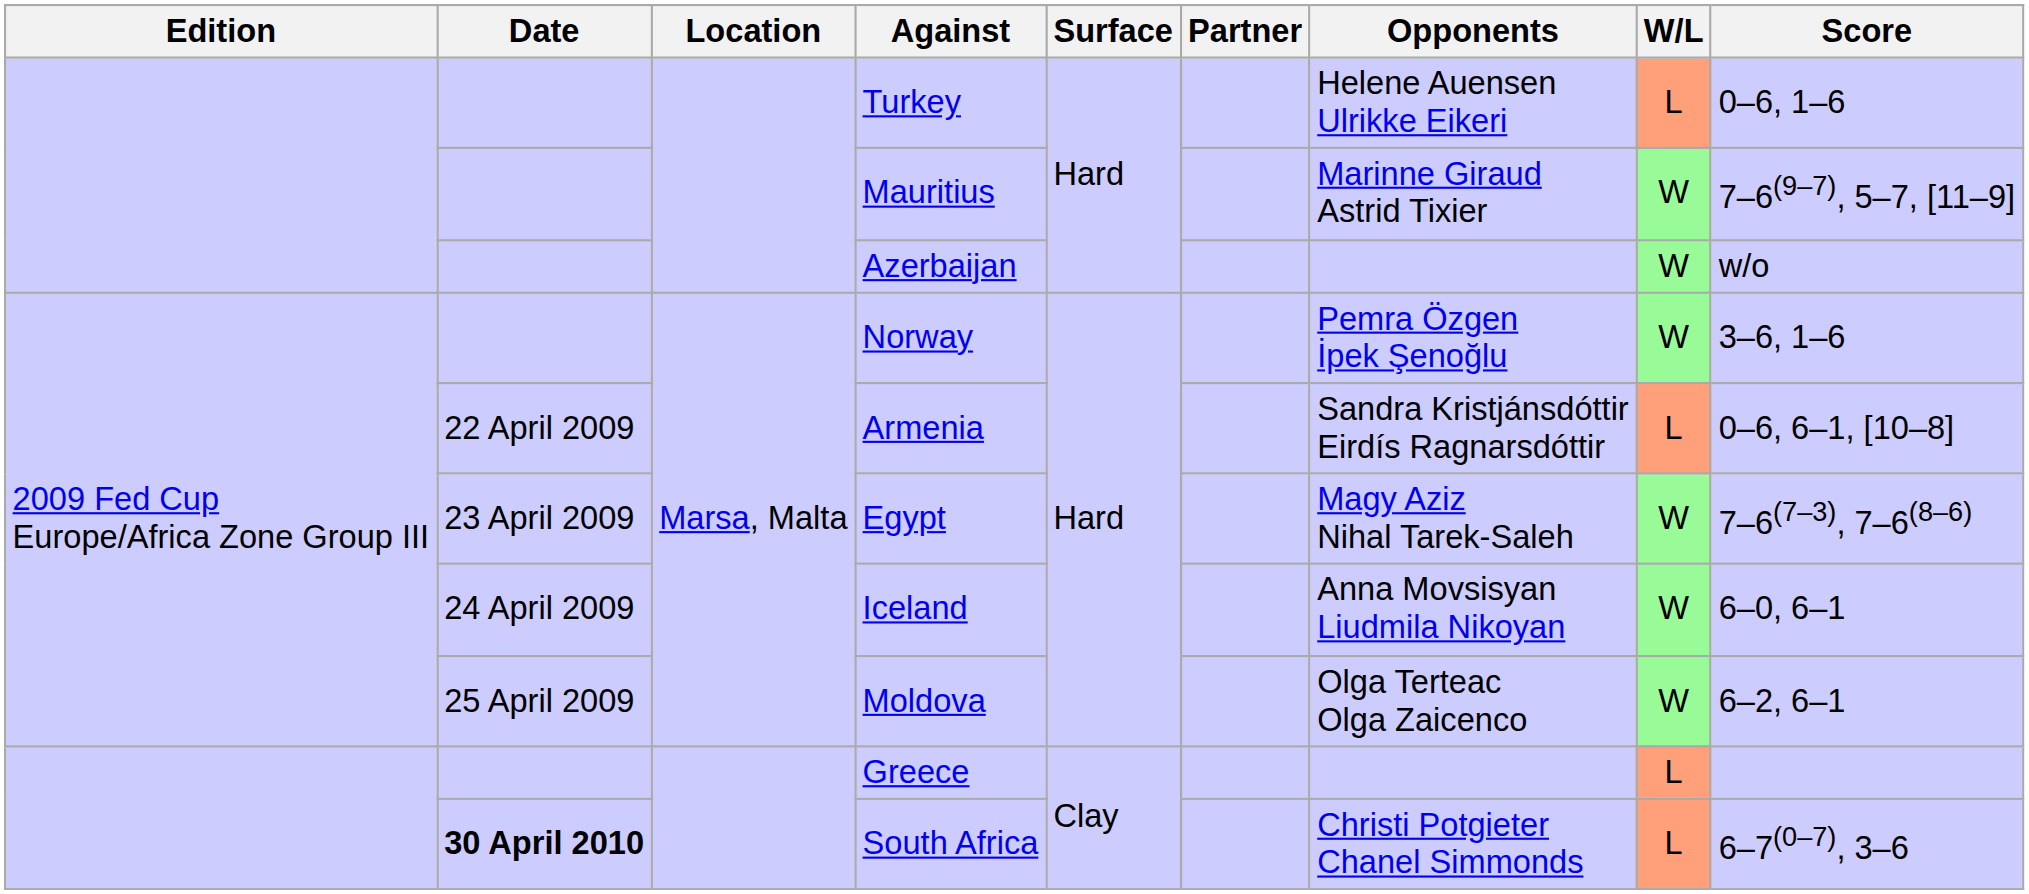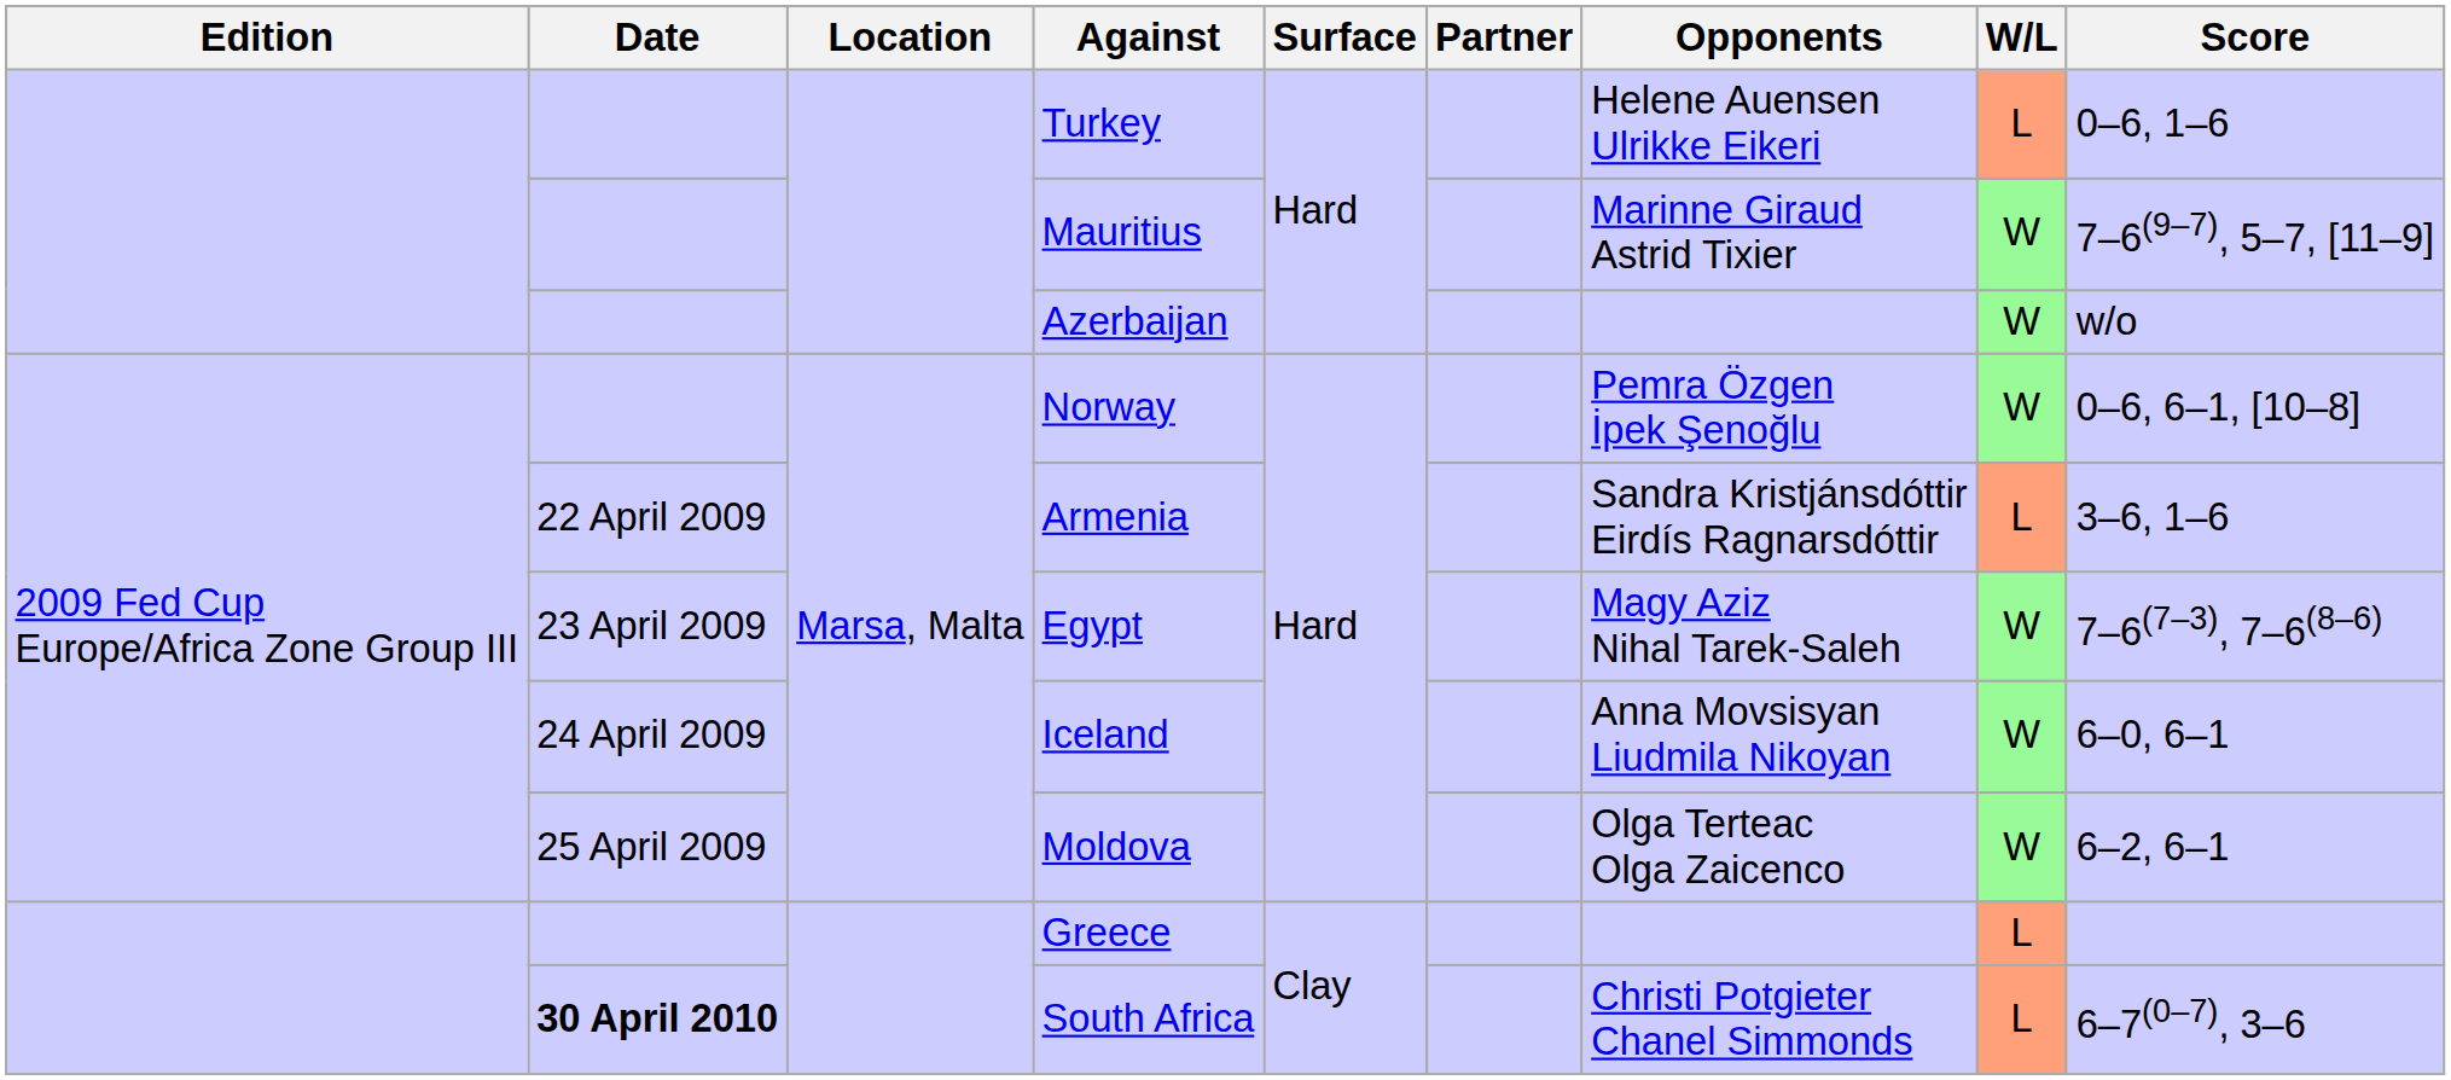Norway | Score: 3–6, 1–6 -> 0–6, 6–1, [10–8]
Armenia | Score: 0–6, 6–1, [10–8] -> 3–6, 1–6
